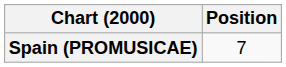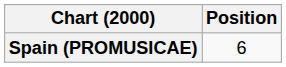Spain (PROMUSICAE) | Position: 7 -> 6
